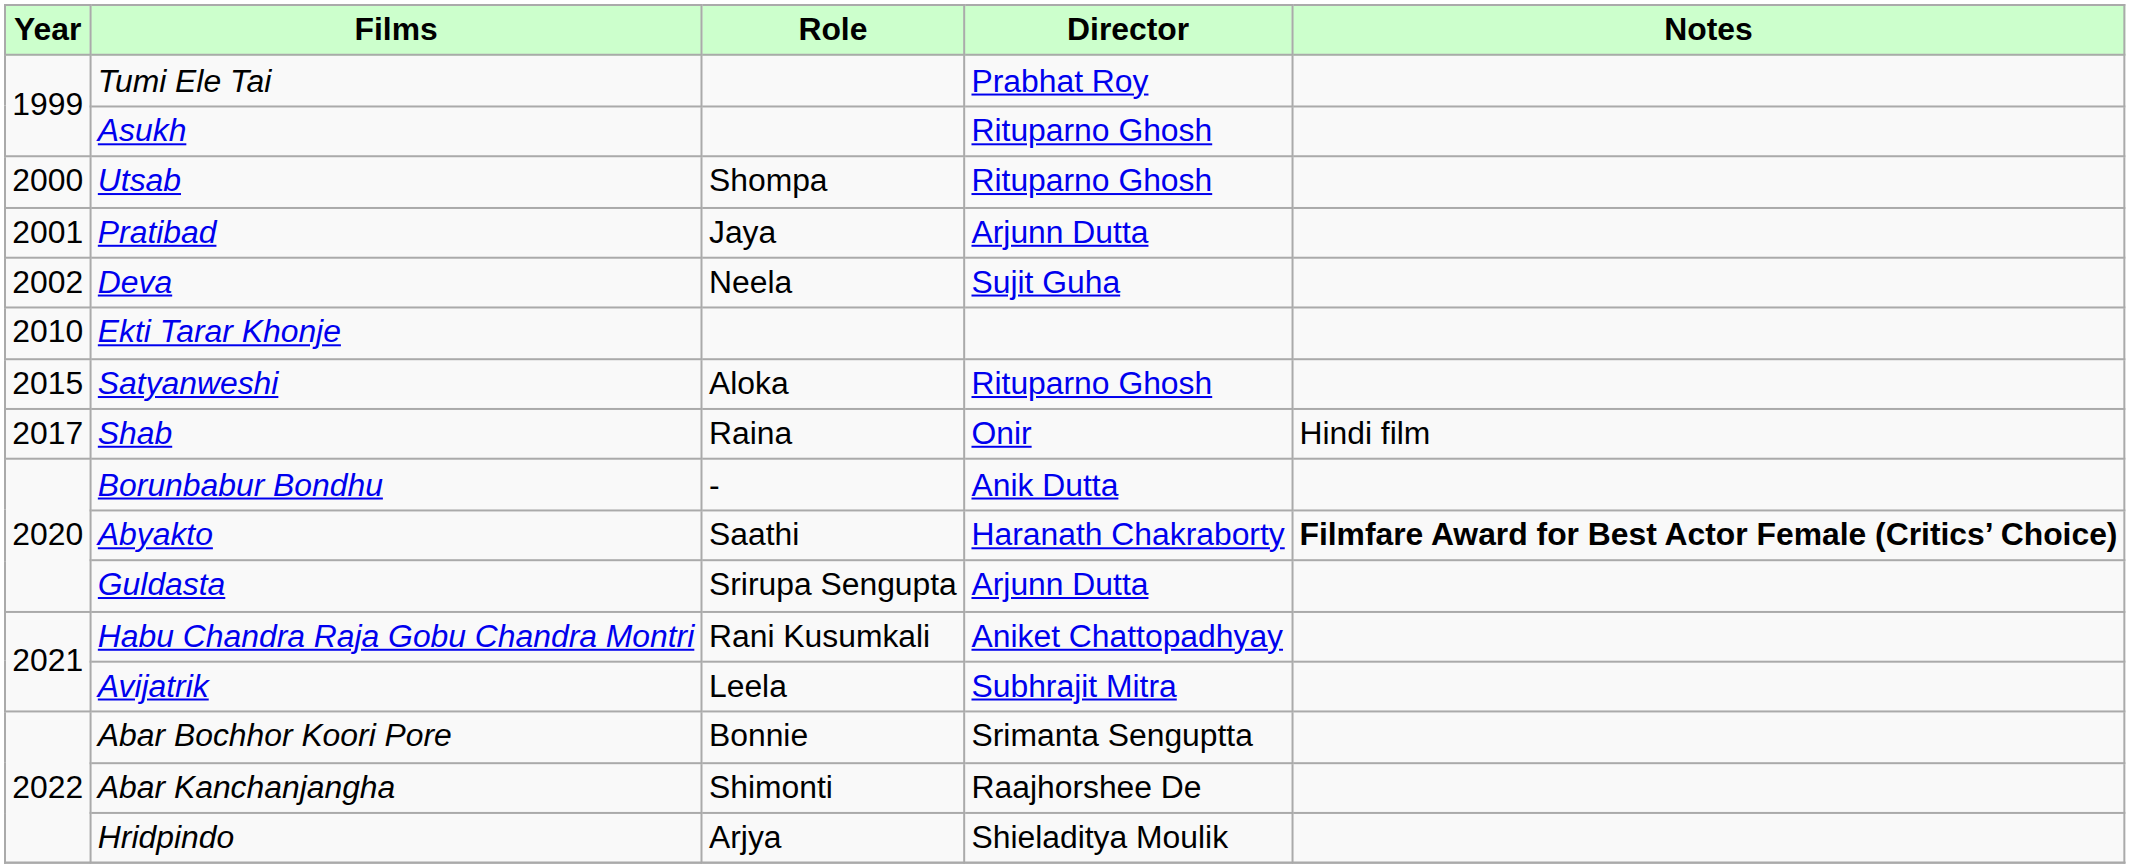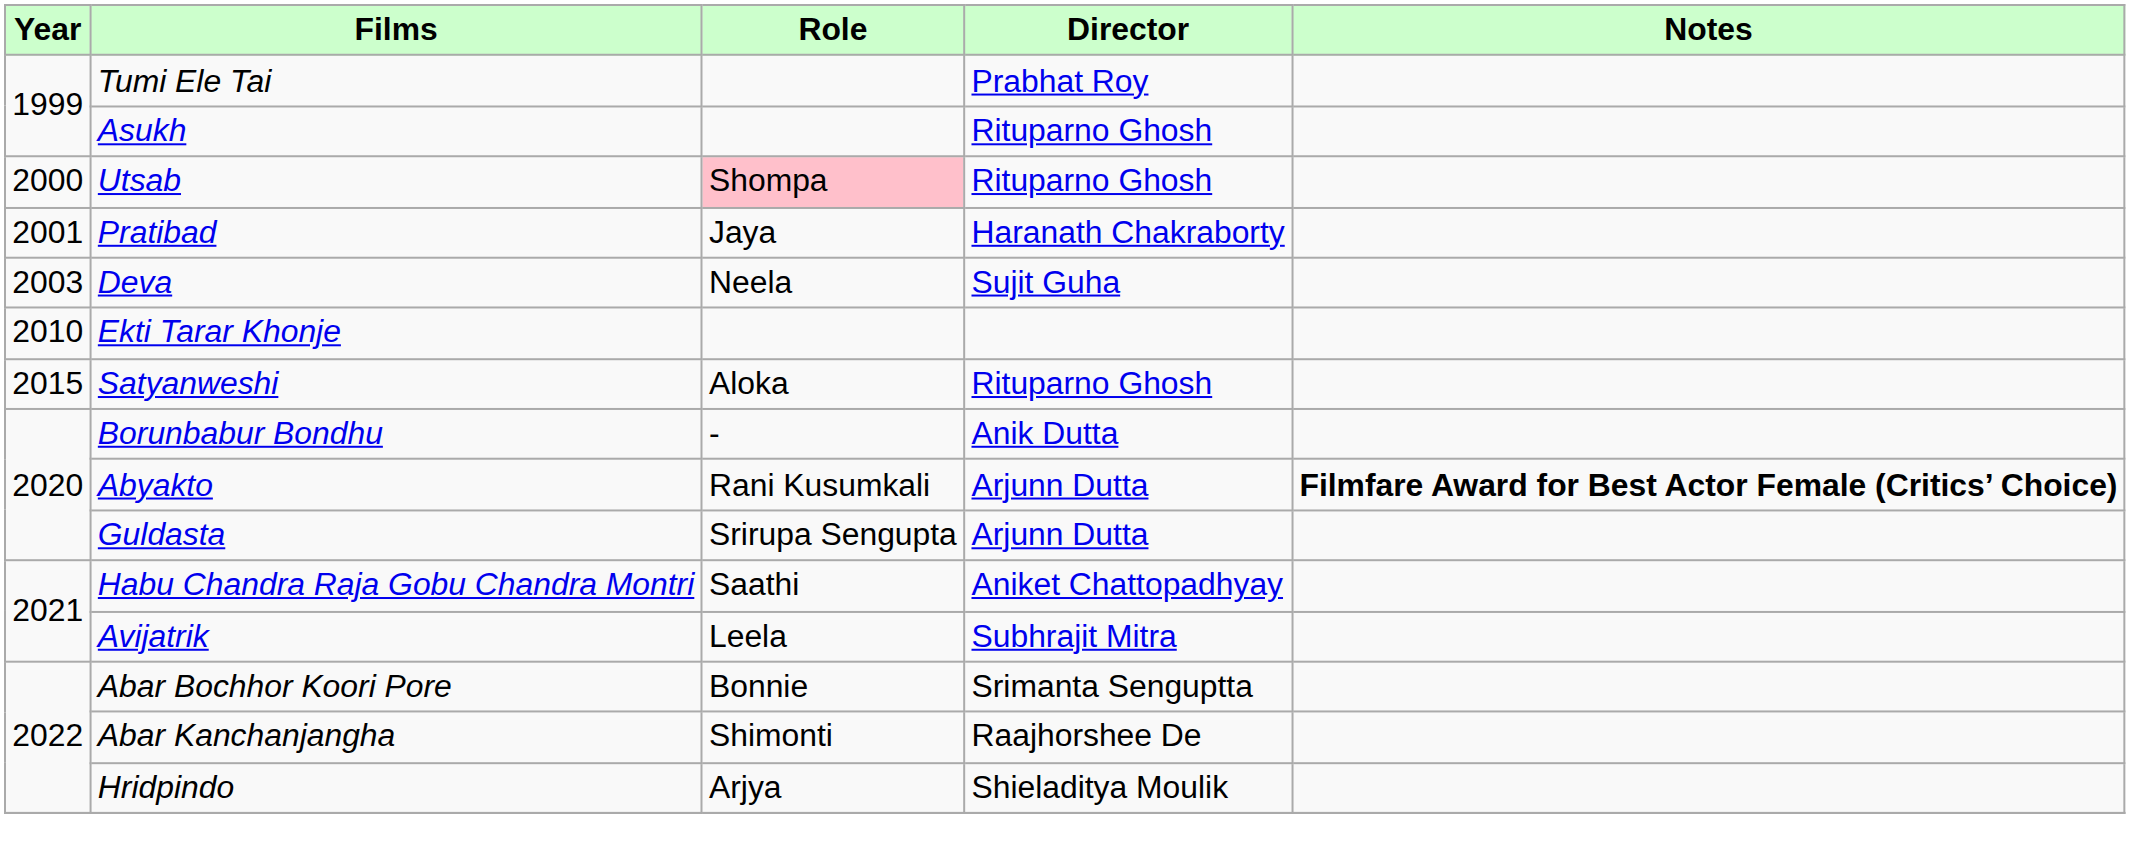Utsab | Role: no background -> pink background
Pratibad | Director: Arjunn Dutta -> Haranath Chakraborty
Deva | Year: 2002 -> 2003
- row: 2017 | Shab | Raina | Onir | Hindi film
Abyakto | Role: Saathi -> Rani Kusumkali
Abyakto | Director: Haranath Chakraborty -> Arjunn Dutta
Habu Chandra Raja Gobu Chandra Montri | Role: Rani Kusumkali -> Saathi
